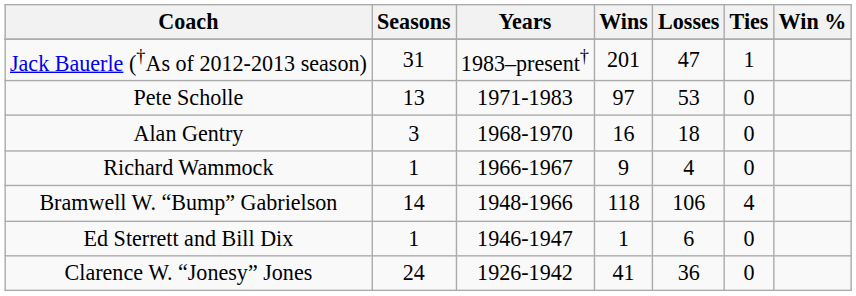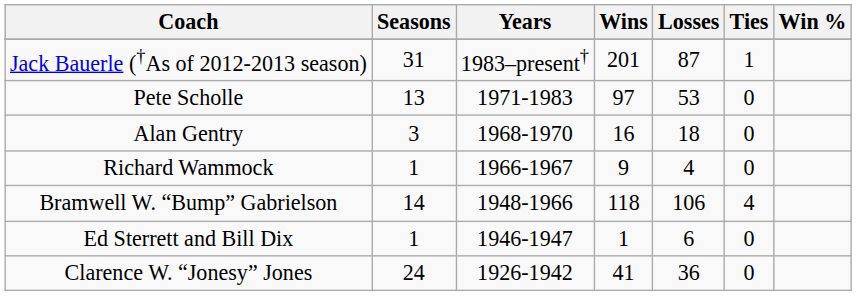Jack Bauerle (†As of 2012-2013 season) | Losses: 47 -> 87
